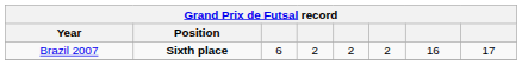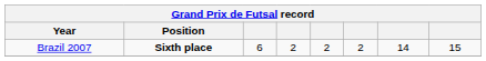Brazil 2007 | column 7: 16 -> 14
Brazil 2007 | column 8: 17 -> 15
